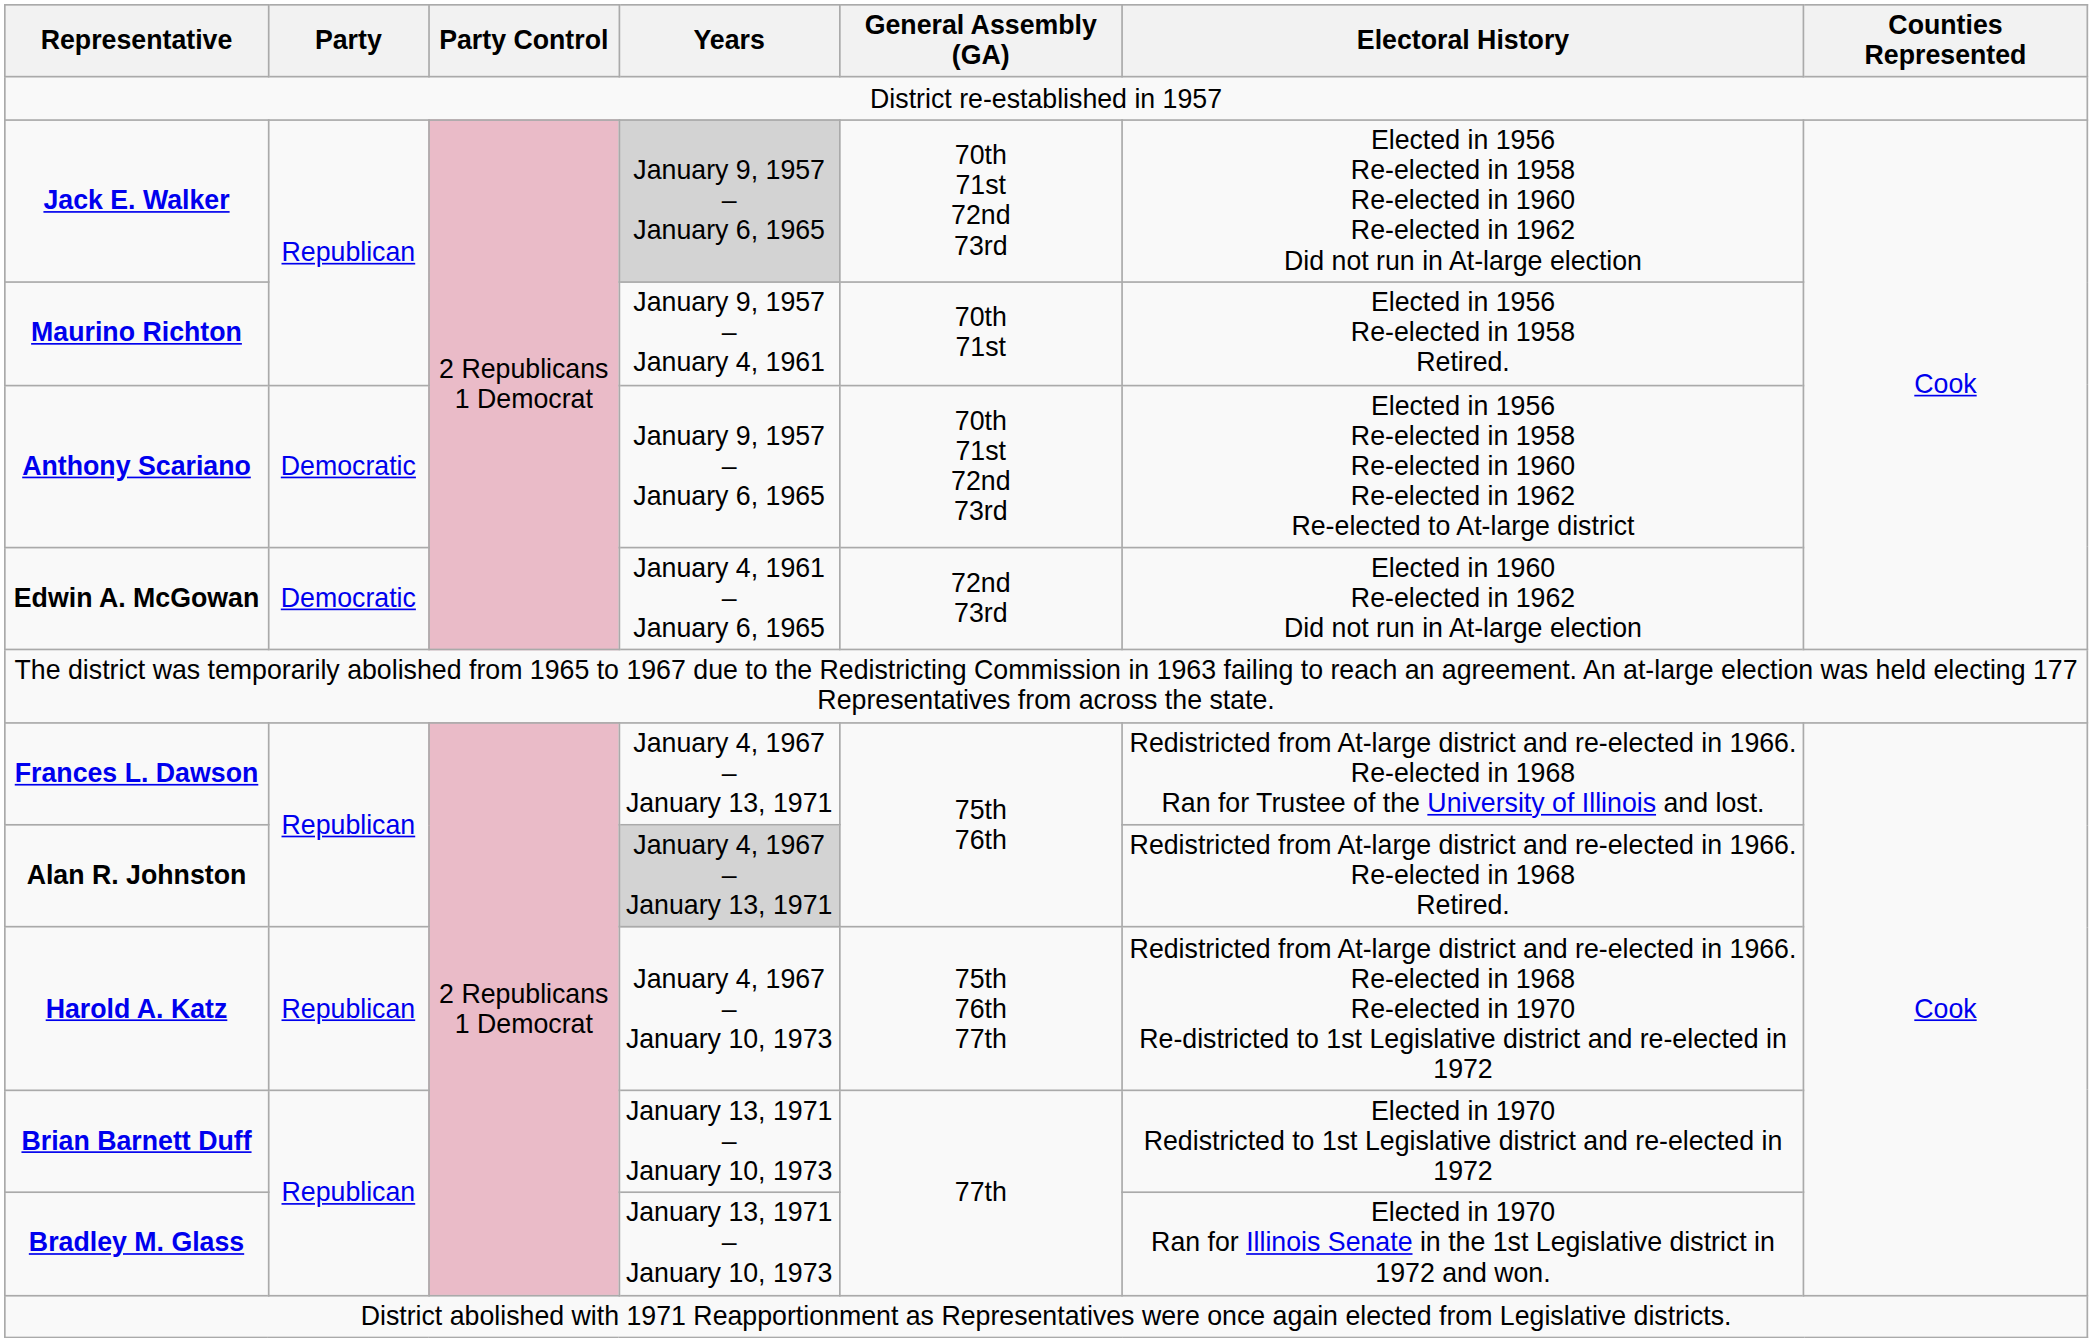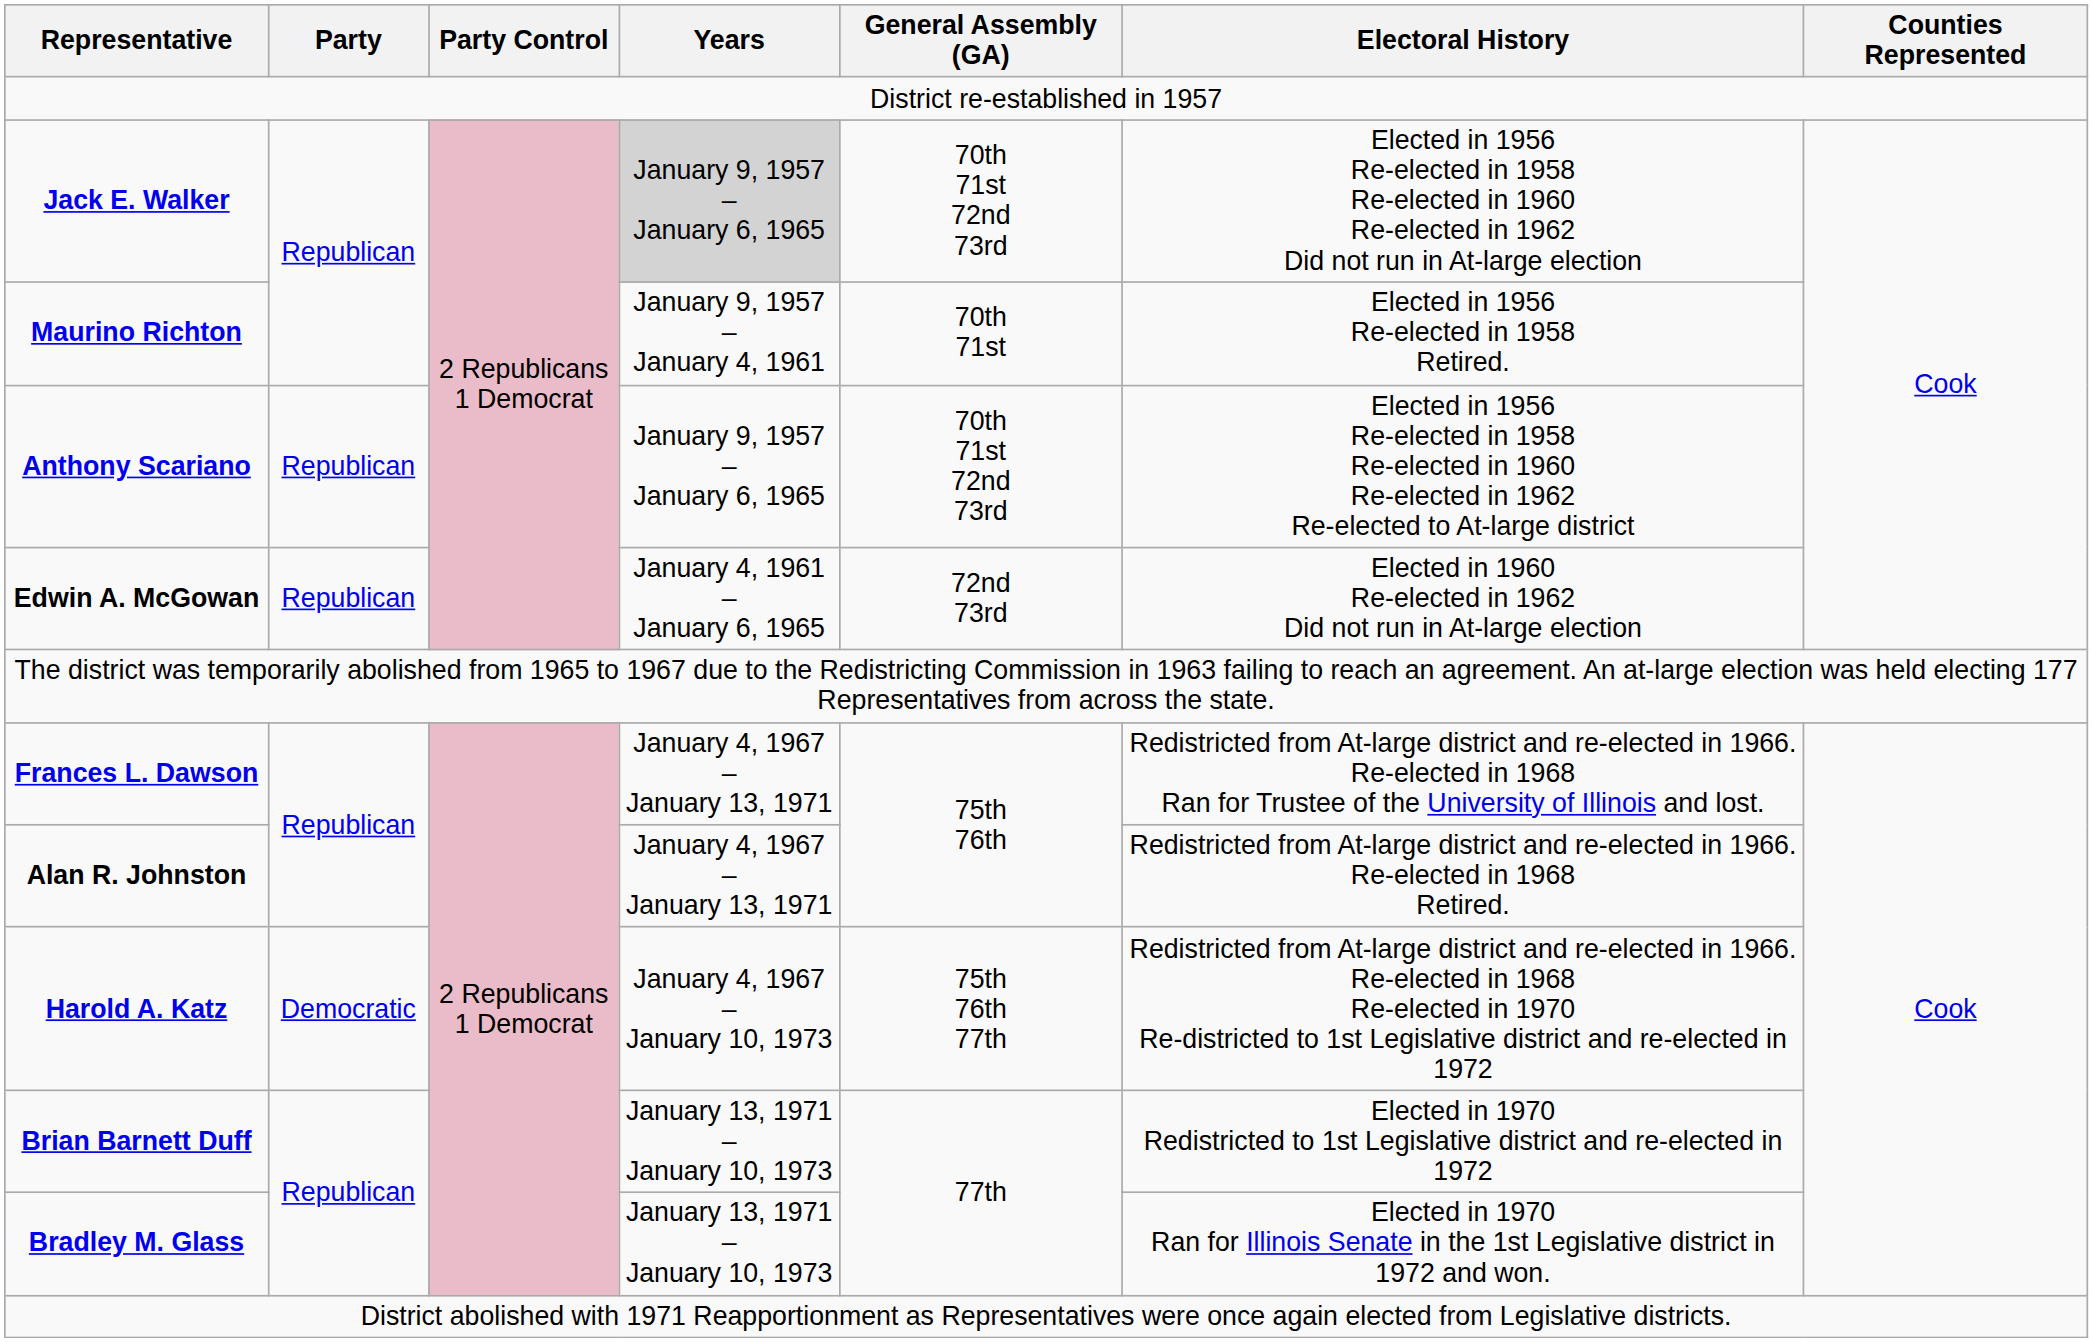Anthony Scariano | Party: Democratic -> Republican
Edwin A. McGowan | Party: Democratic -> Republican
Alan R. Johnston | Years: lightgrey background -> no background
Harold A. Katz | Party: Republican -> Democratic
